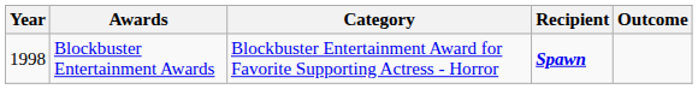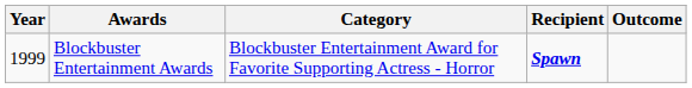Blockbuster Entertainment Awards | Year: 1998 -> 1999
